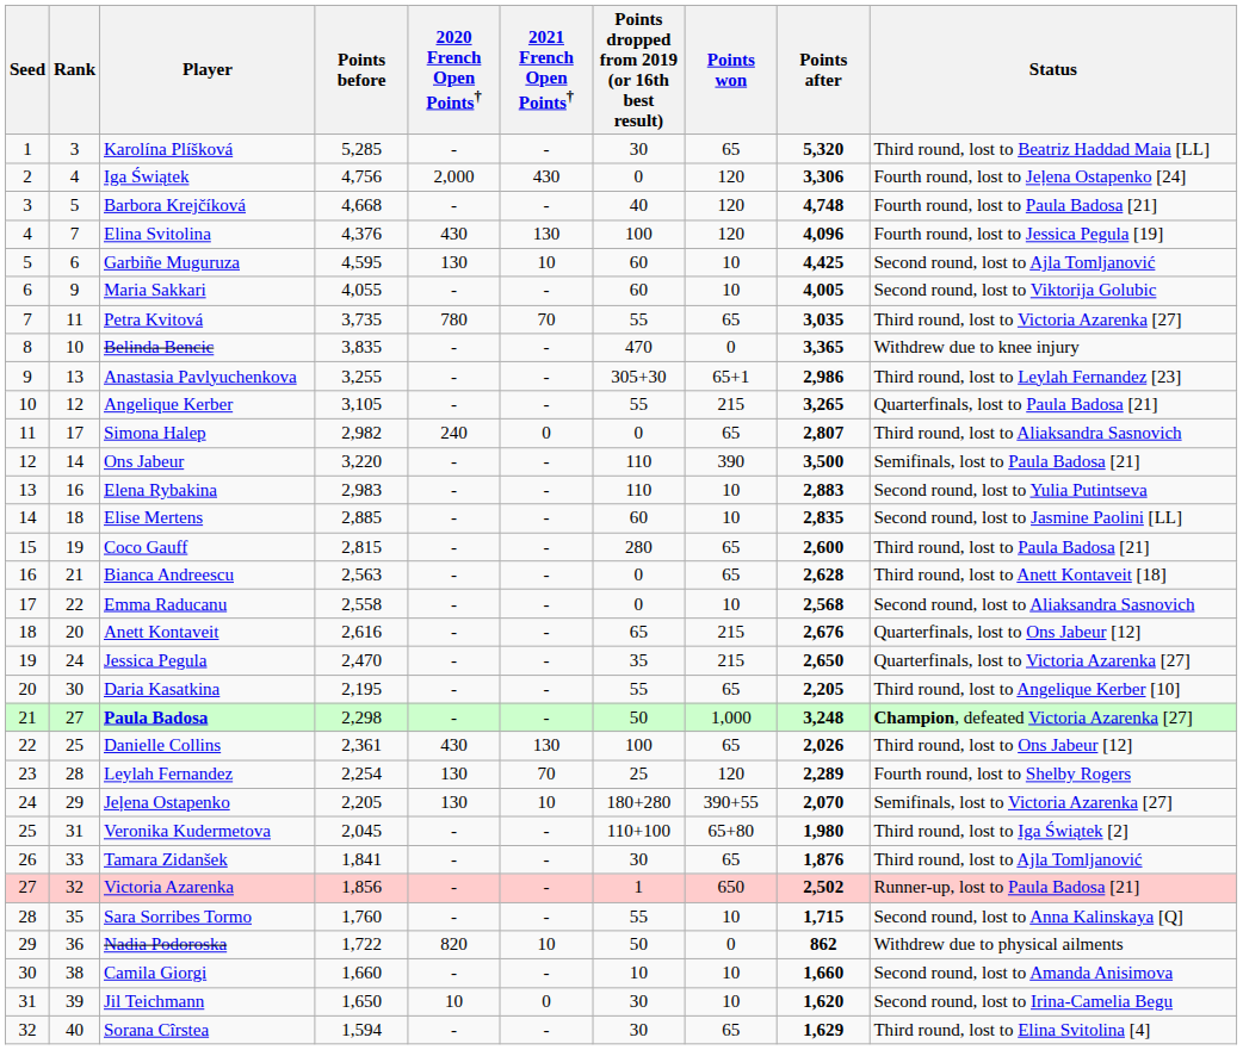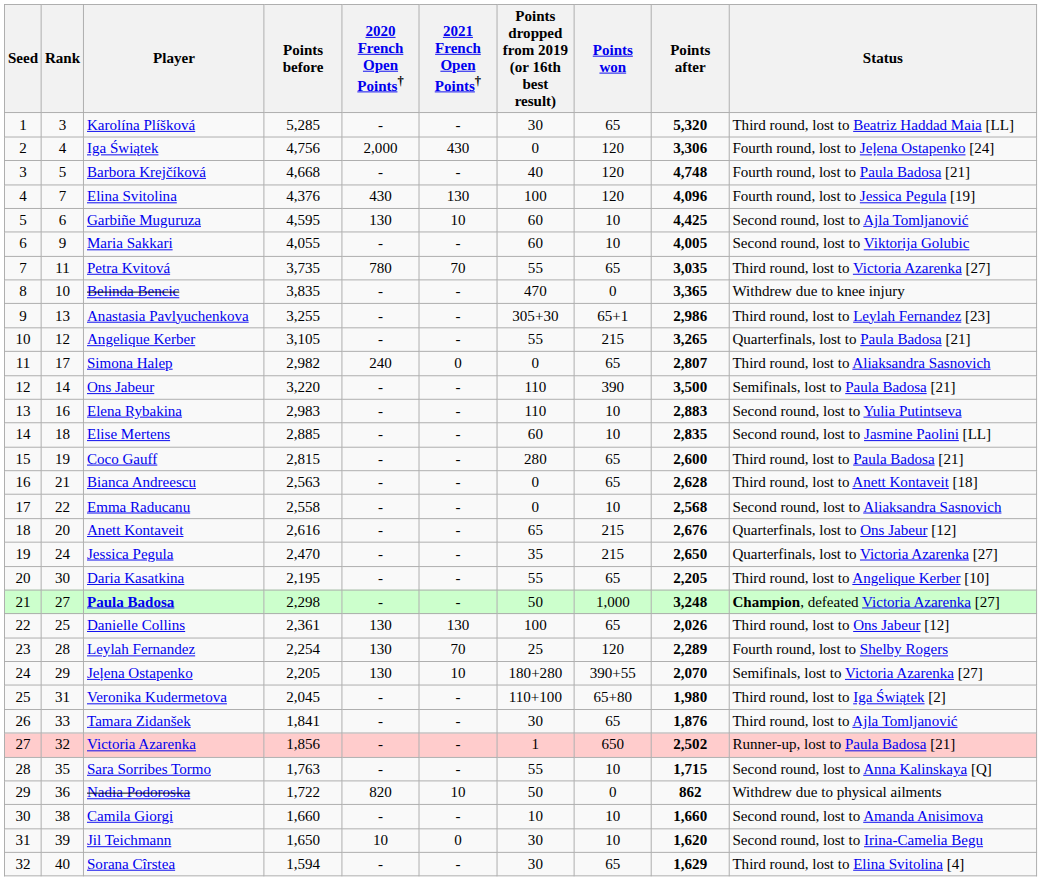Danielle Collins | 2020 French Open Points†: 430 -> 130
Sara Sorribes Tormo | Points before: 1,760 -> 1,763
